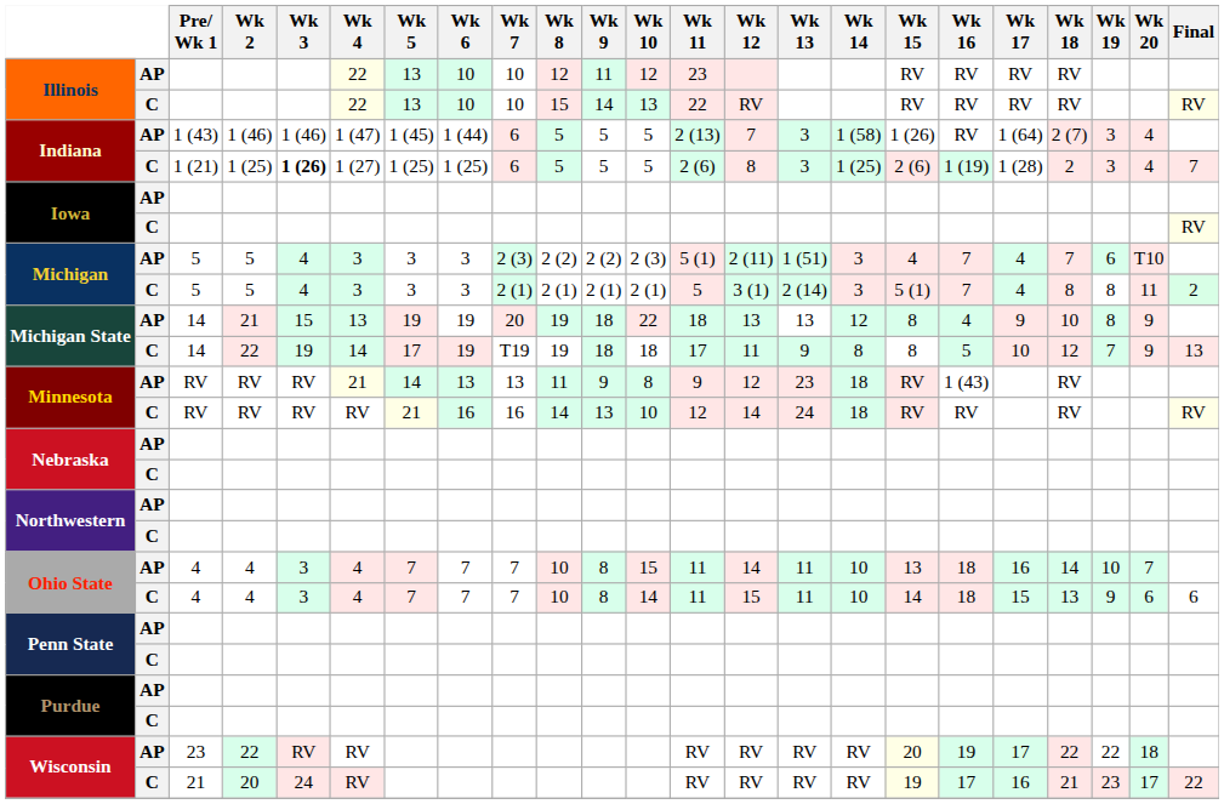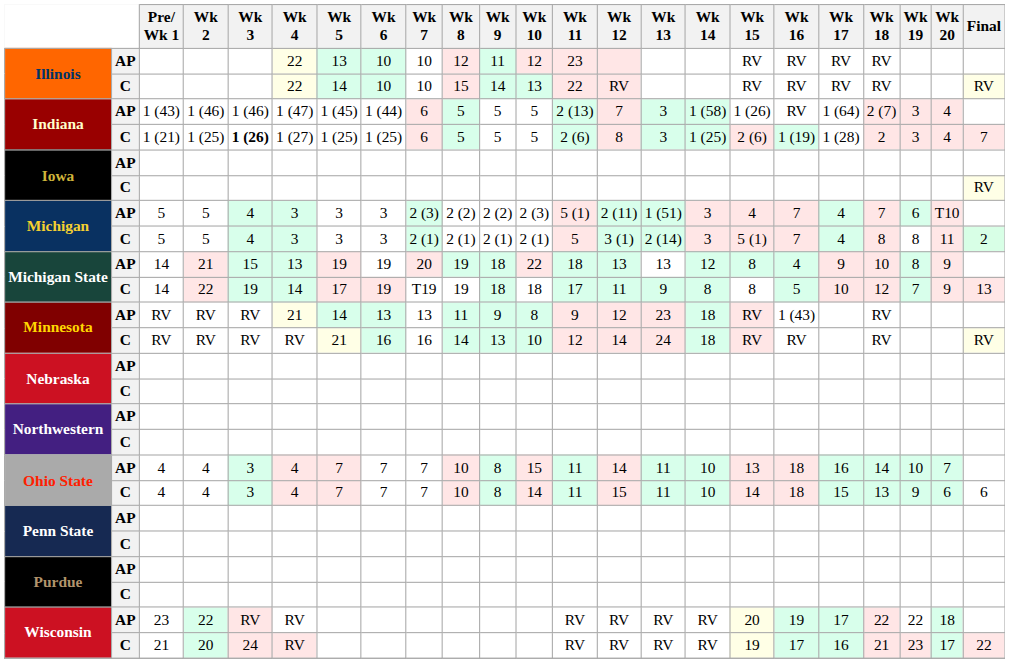Illinois / C | Wk 5: 13 -> 14
